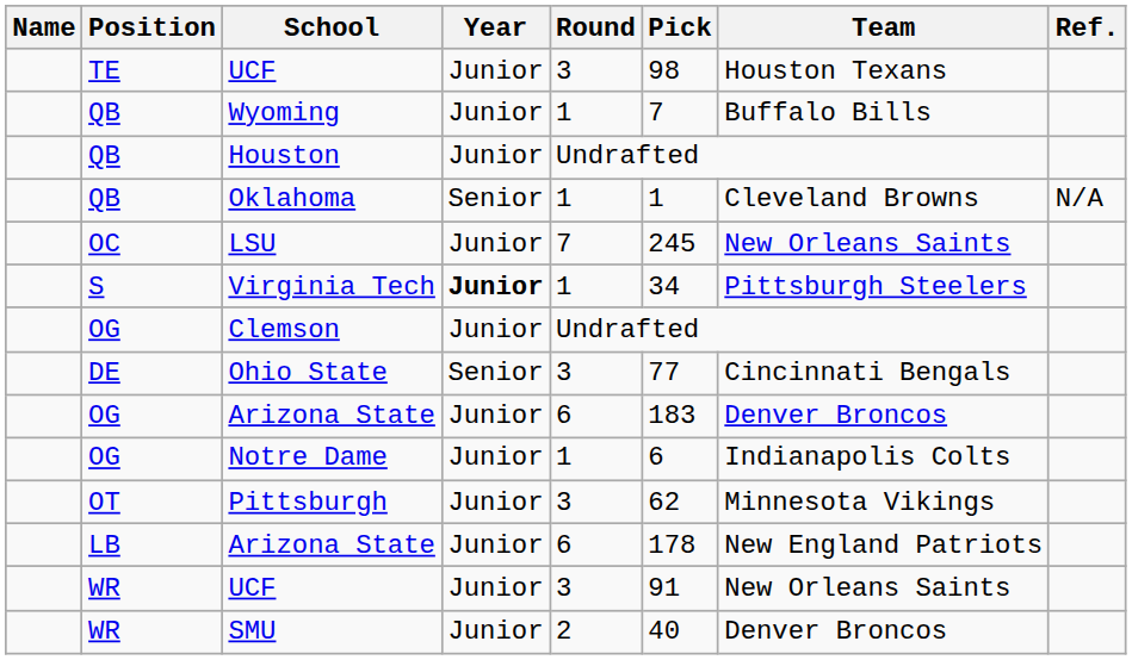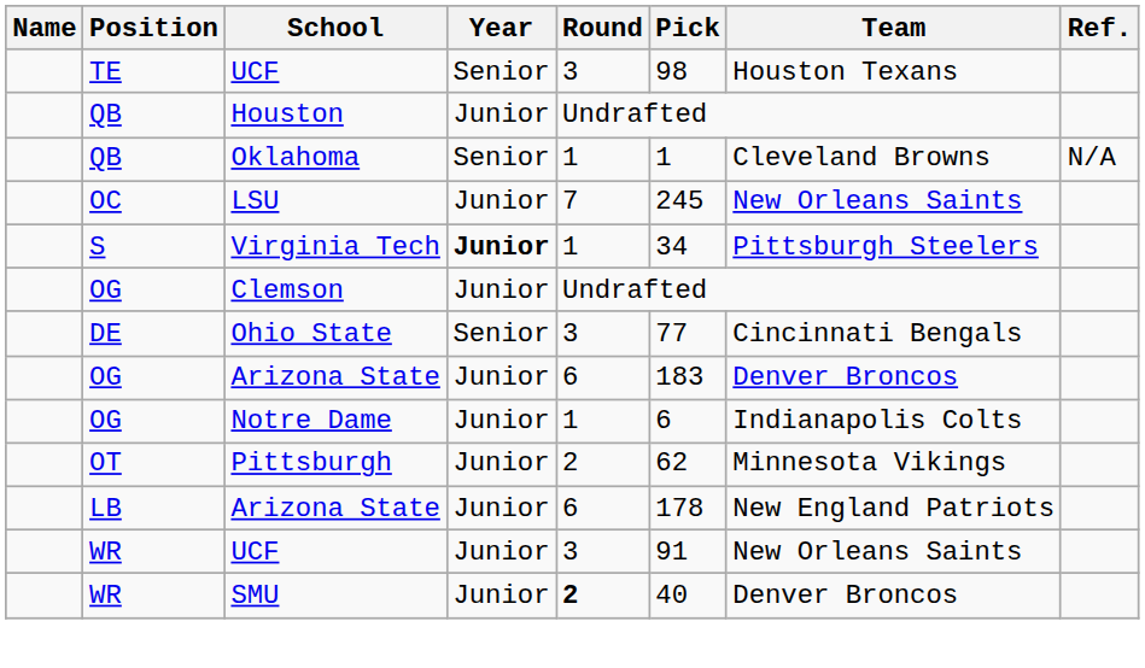TE / UCF | Year: Junior -> Senior
- row: QB | Wyoming | Junior | 1 | 7 | Buffalo Bills
Pittsburgh | Round: 3 -> 2
SMU | Round: normal -> bold
